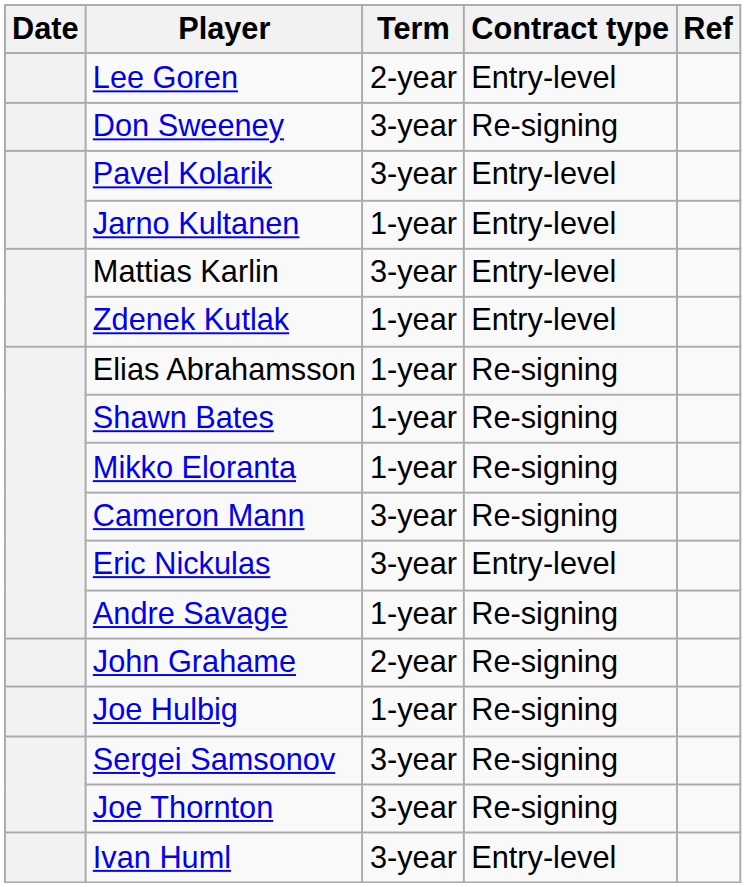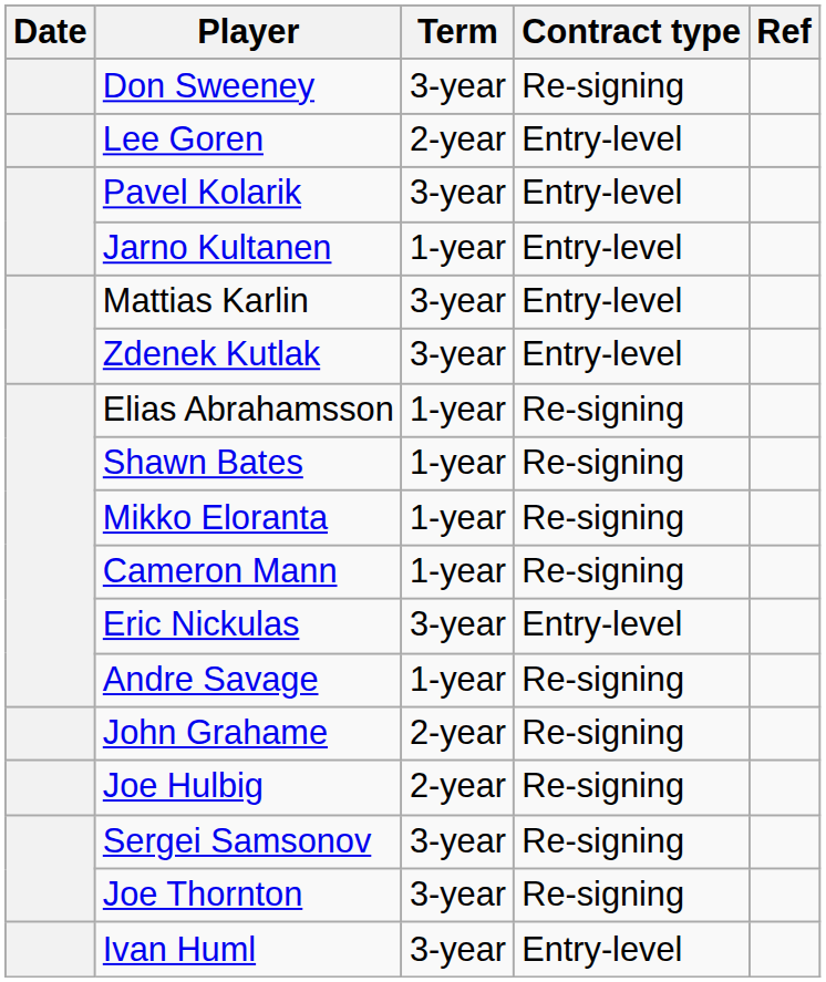rows swapped: Lee Goren <-> Don Sweeney
Zdenek Kutlak | Term: 1-year -> 3-year
Cameron Mann | Term: 3-year -> 1-year
Joe Hulbig | Term: 1-year -> 2-year
